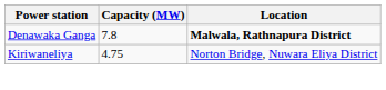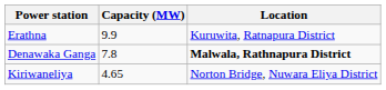+ row: Erathna | 9.9 | Kuruwita, Ratnapura District
Kiriwaneliya | Capacity (MW): 4.75 -> 4.65
